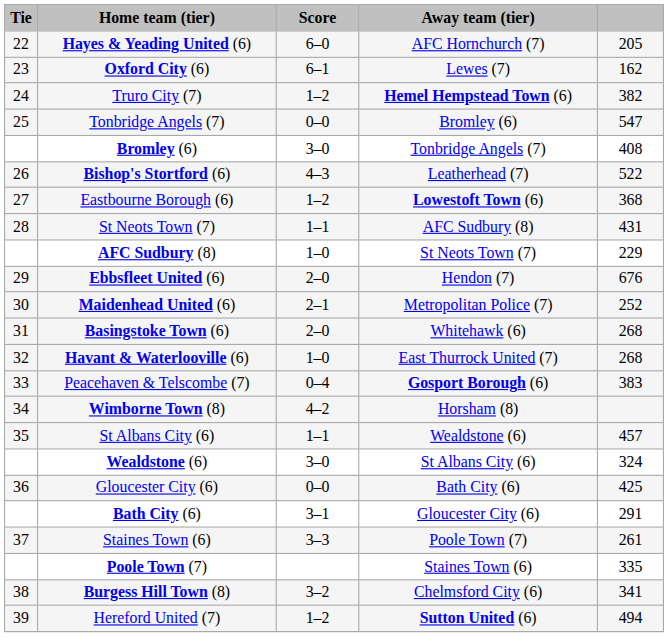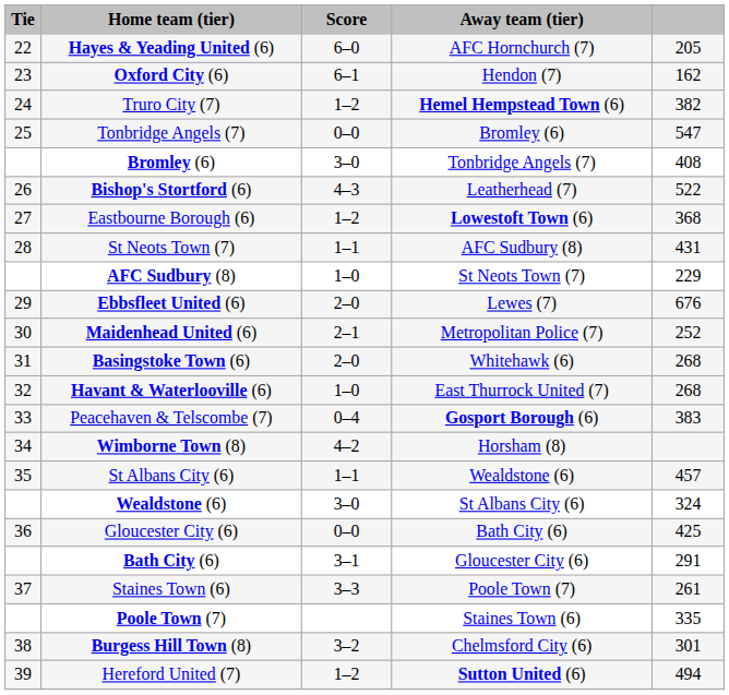Oxford City (6) | Away team (tier): Lewes (7) -> Hendon (7)
Ebbsfleet United (6) | Away team (tier): Hendon (7) -> Lewes (7)
Burgess Hill Town (8) | column 5: 341 -> 301
